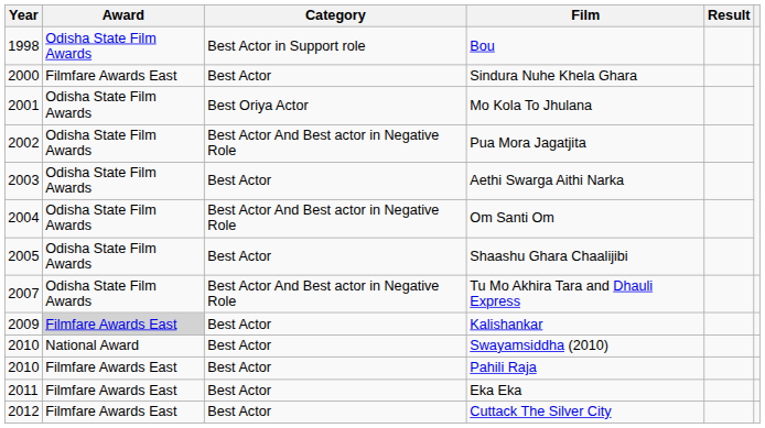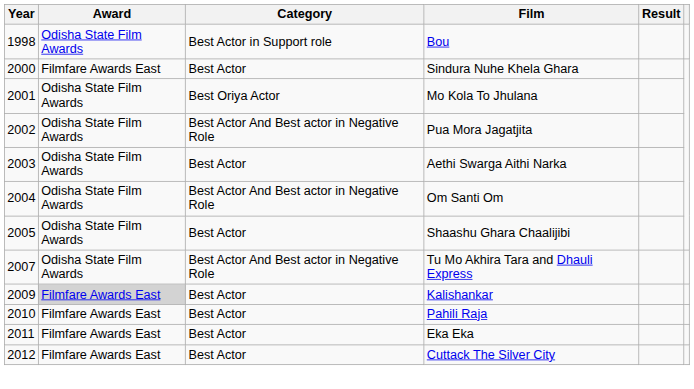- row: 2010 | National Award | Best Actor | Swayamsiddha (2010)
